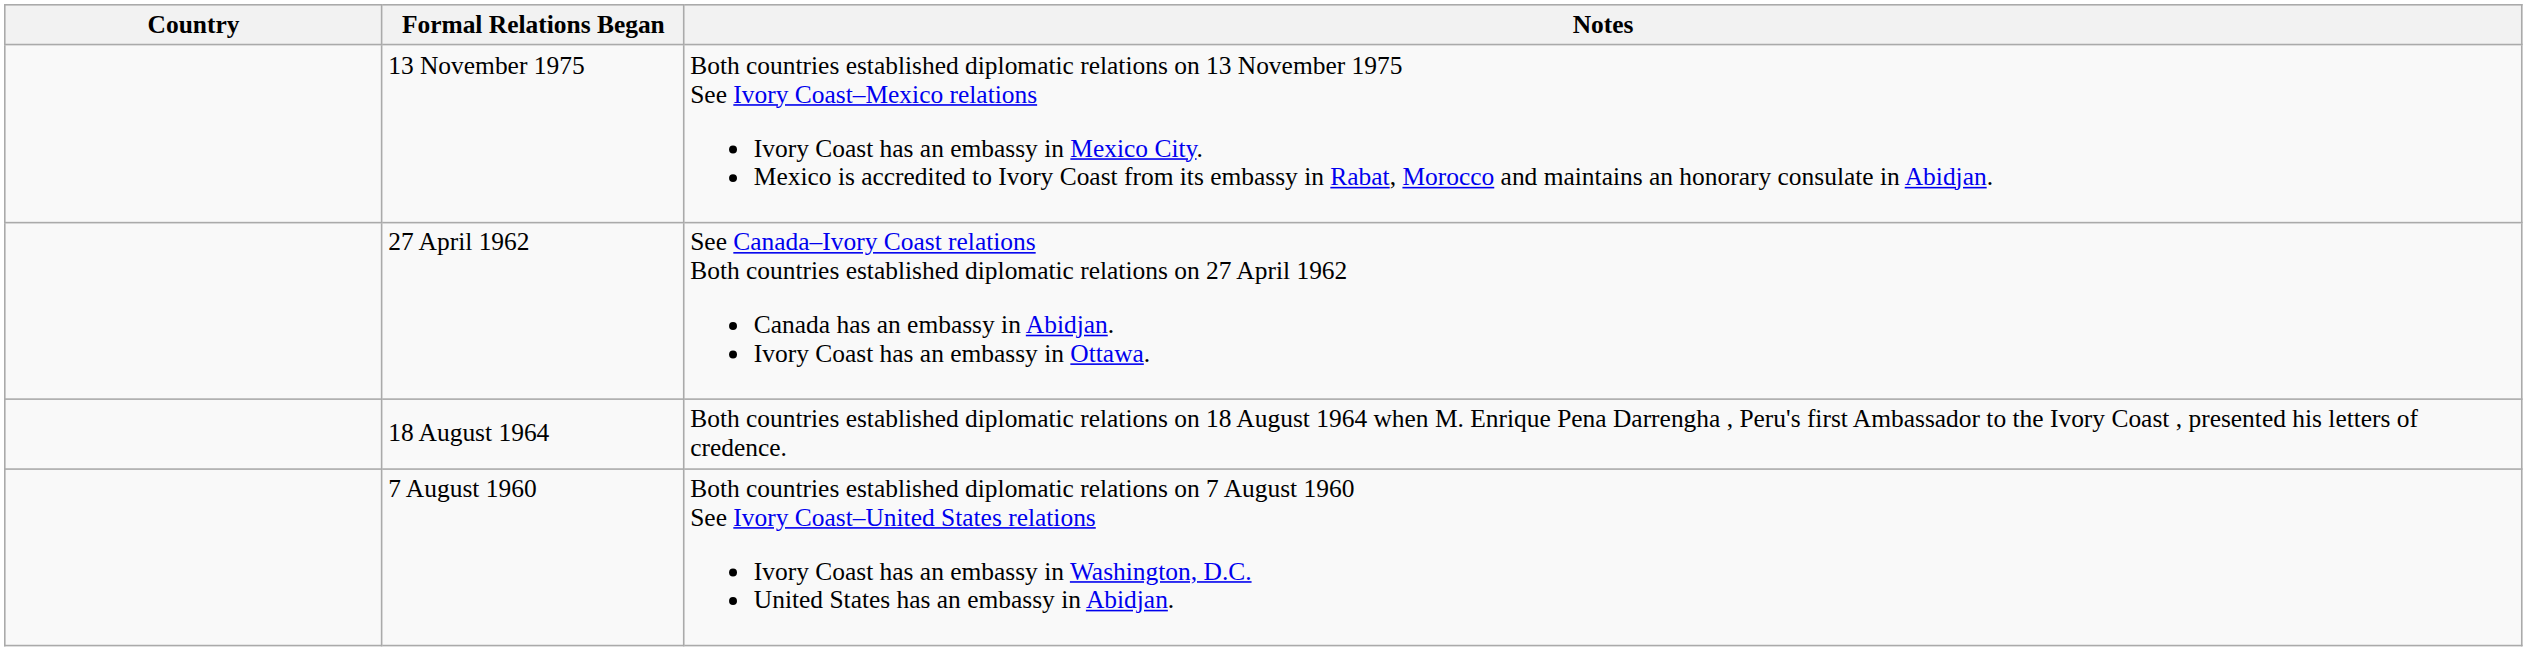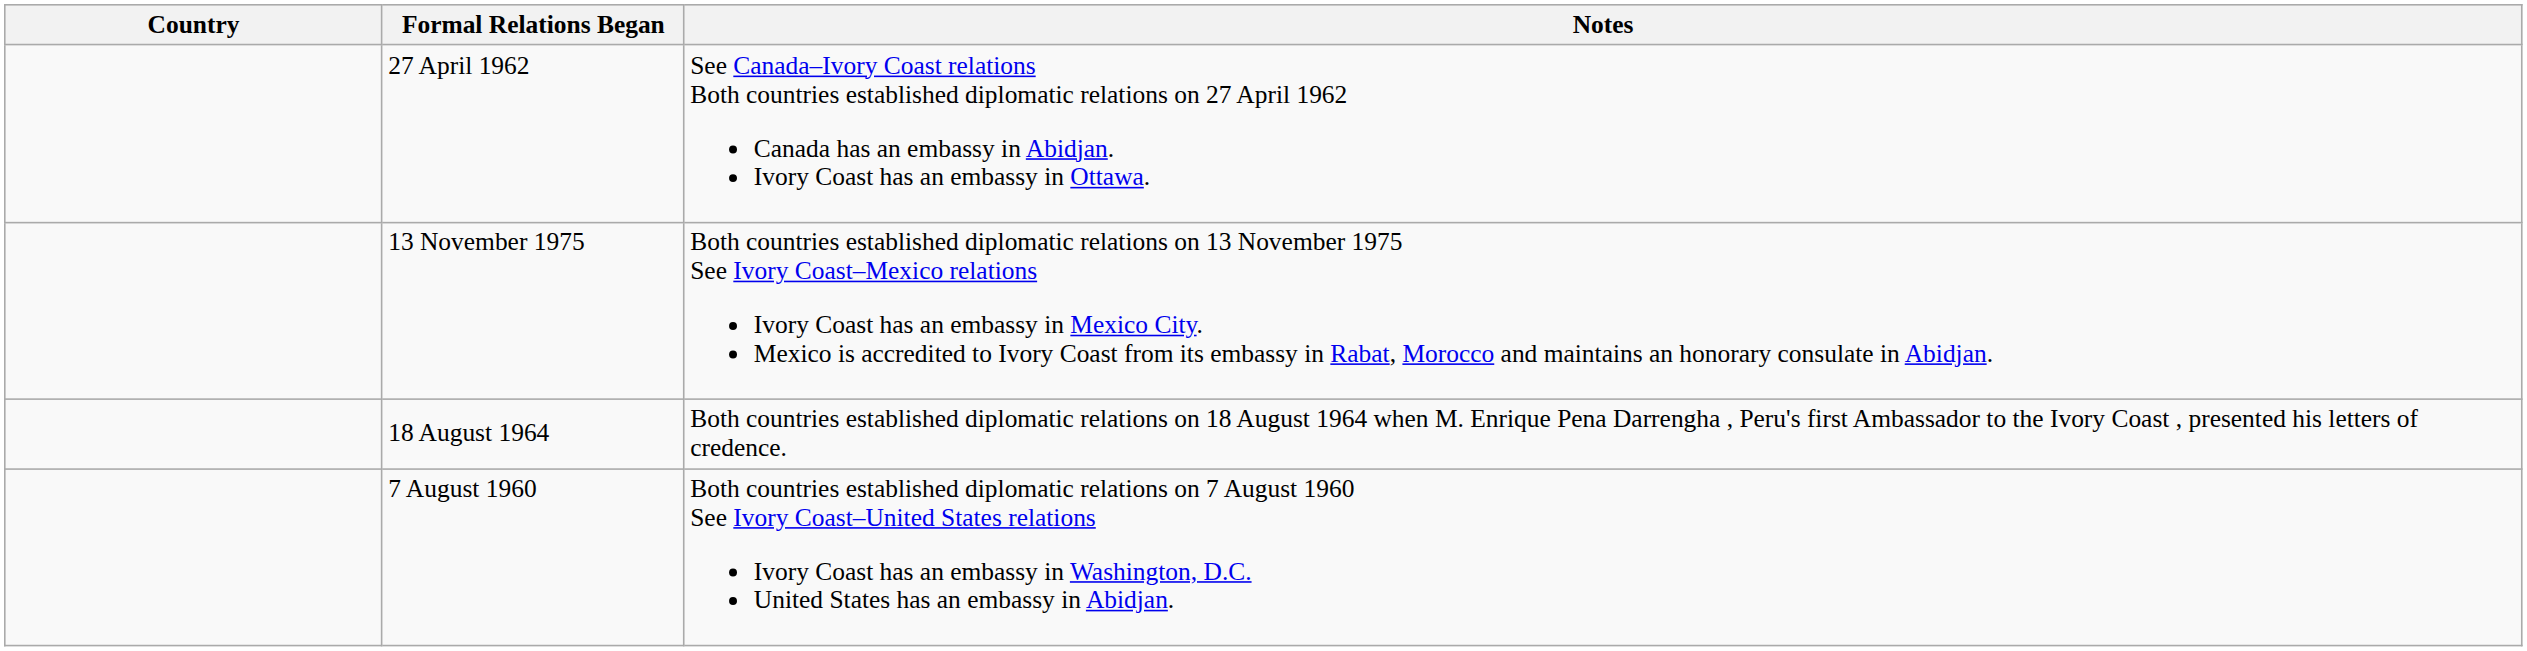rows swapped: 27 April 1962 <-> 13 November 1975
